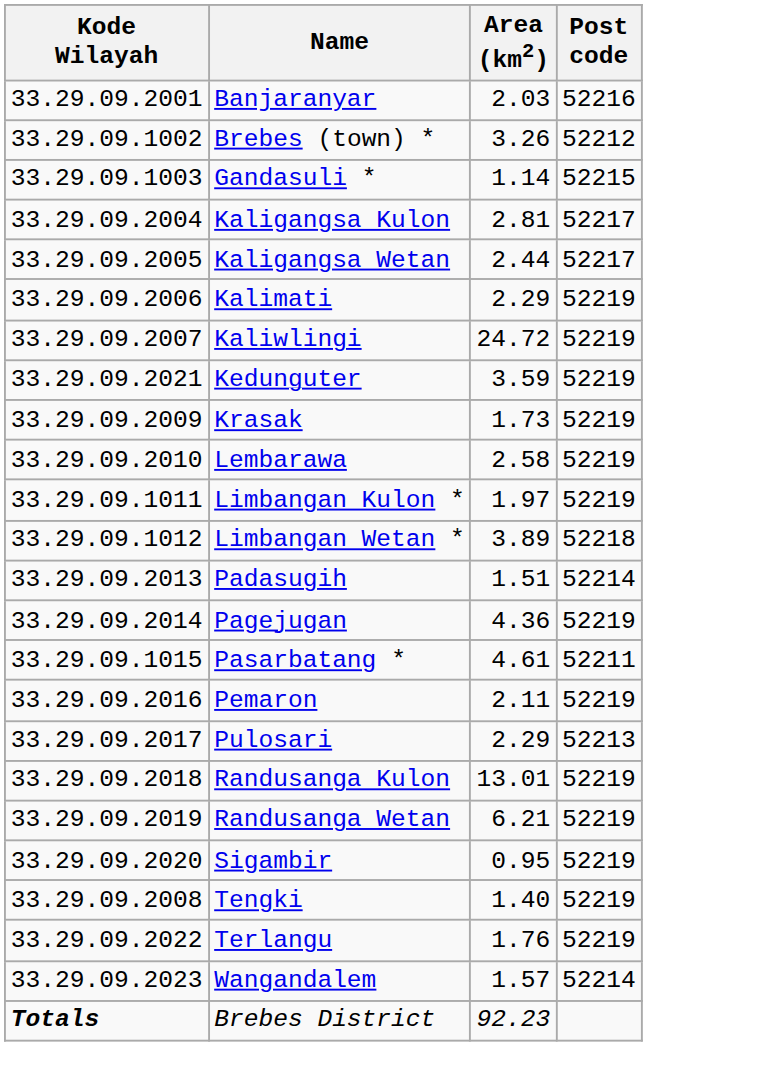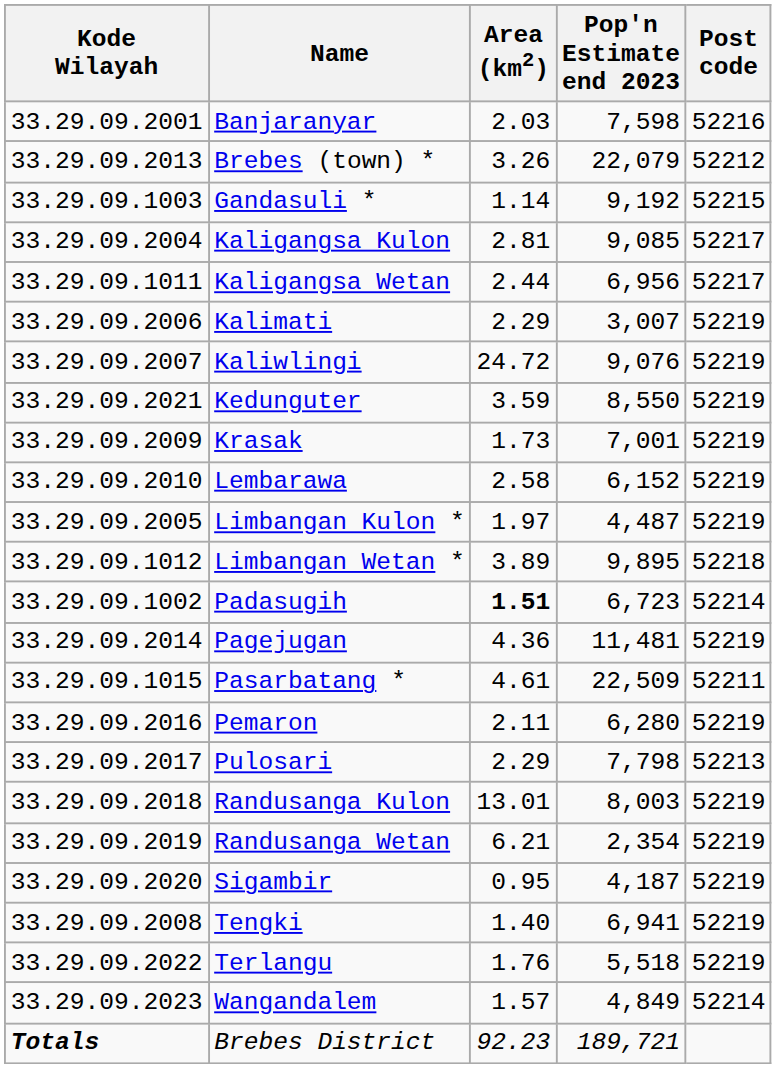+ column: Pop'n Estimate end 2023 | 7,598 | 22,079 | 9,192 | 9,085 | 6,956 | 3,007 | 9,076 | 8,550 | 7,001 | 6,152 | 4,487 | 9,895 | 6,723 | 11,481 | 22,509 | 6,280 | 7,798 | 8,003 | 2,354 | 4,187 | 6,941 | 5,518 | 4,849 | 189,721
Brebes (town) * | Kode Wilayah: 33.29.09.1002 -> 33.29.09.2013
Kaligangsa Wetan | Kode Wilayah: 33.29.09.2005 -> 33.29.09.1011
Limbangan Kulon * | Kode Wilayah: 33.29.09.1011 -> 33.29.09.2005
Padasugih | Kode Wilayah: 33.29.09.2013 -> 33.29.09.1002
Padasugih | Area (km2): normal -> bold
